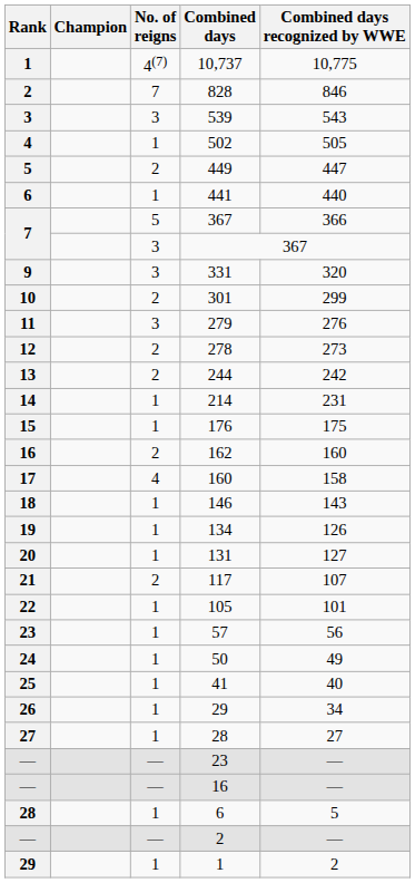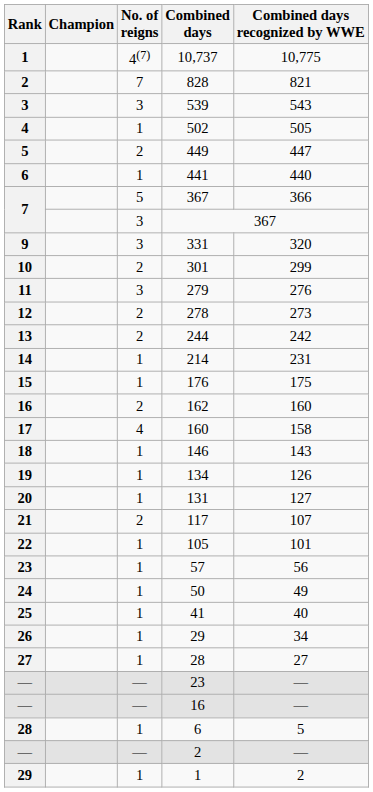828 | Combined days recognized by WWE: 846 -> 821
